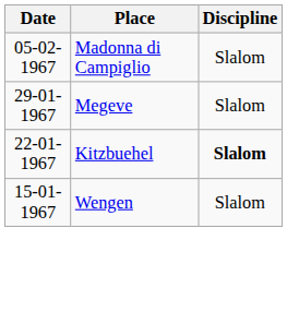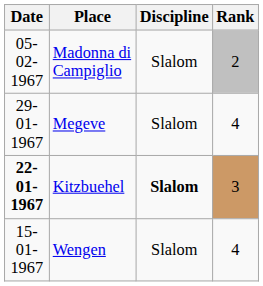+ column: Rank | 2 | 4 | 3 | 4
Kitzbuehel | Date: normal -> bold
